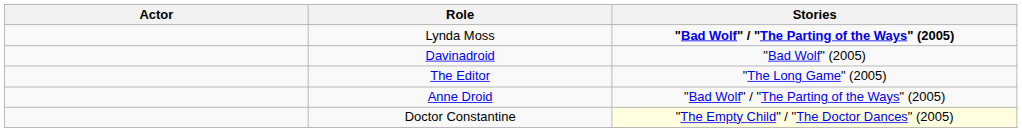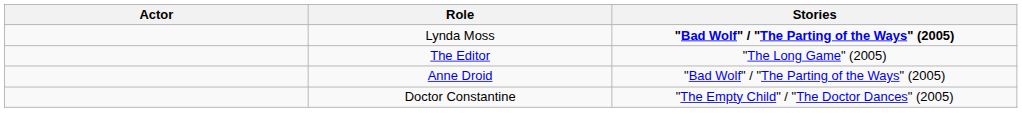- row: Davinadroid | "Bad Wolf" (2005)
Doctor Constantine | Stories: lightyellow background -> no background
